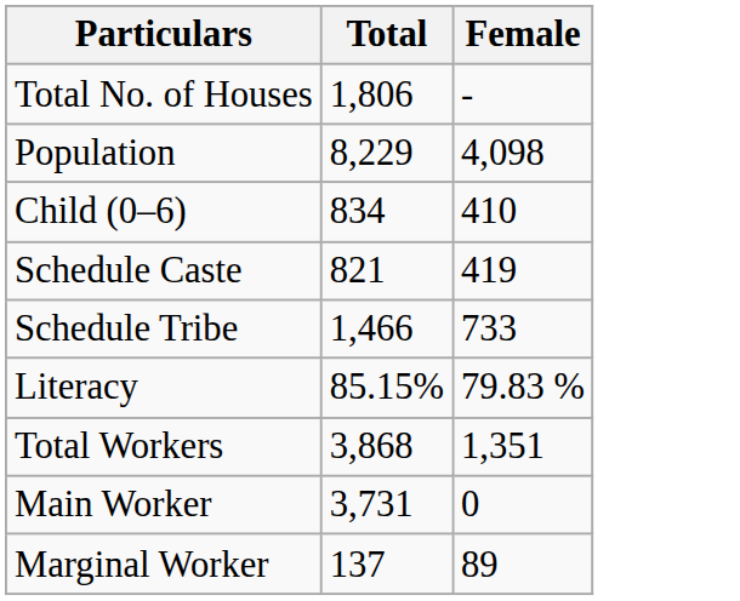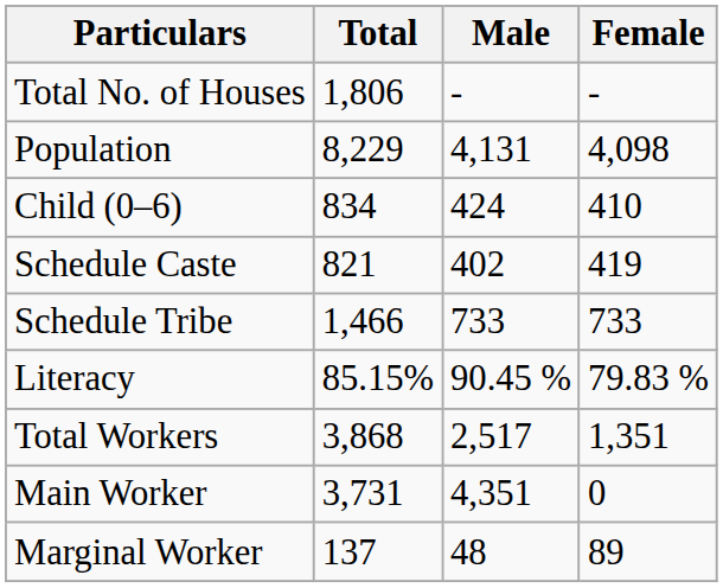+ column: Male | - | 4,131 | 424 | 402 | 733 | 90.45 % | 2,517 | 4,351 | 48
